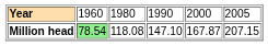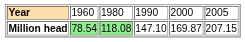Million head | column 3: no background -> lightgreen background
Million head | column 5: 167.87 -> 169.87
